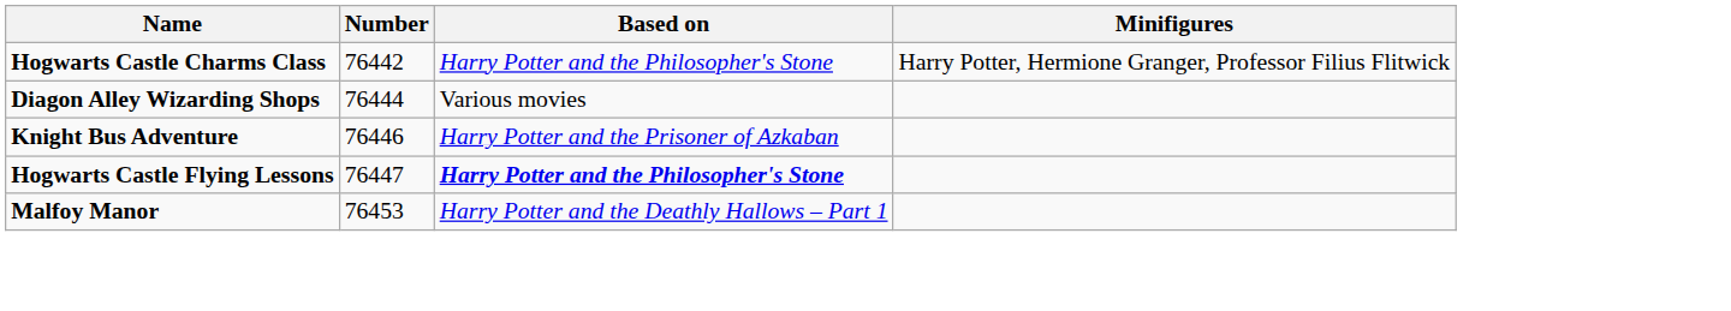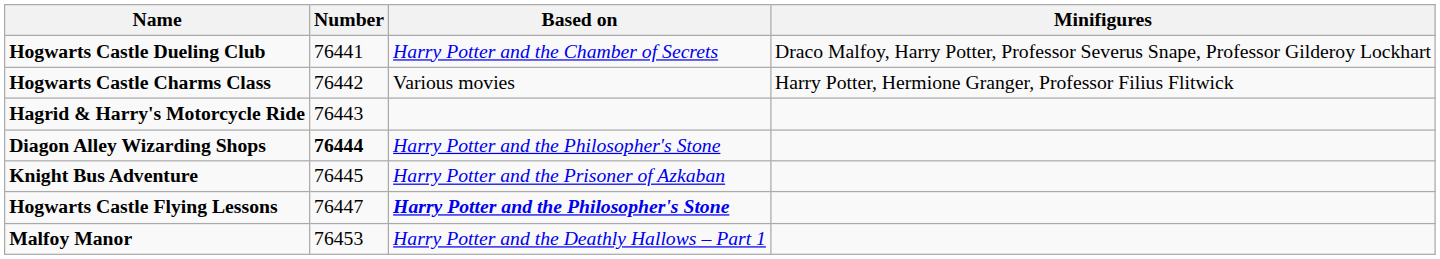+ row: Hogwarts Castle Dueling Club | 76441 | Harry Potter and the Chamber of Secrets | Draco Malfoy, Harry Potter, Professor Severus Snape, Professor Gilderoy Lockhart
Hogwarts Castle Charms Class | Based on: Harry Potter and the Philosopher's Stone -> Various movies
+ row: Hagrid & Harry's Motorcycle Ride | 76443
Diagon Alley Wizarding Shops | Number: normal -> bold
Diagon Alley Wizarding Shops | Based on: Various movies -> Harry Potter and the Philosopher's Stone
Knight Bus Adventure | Number: 76446 -> 76445
